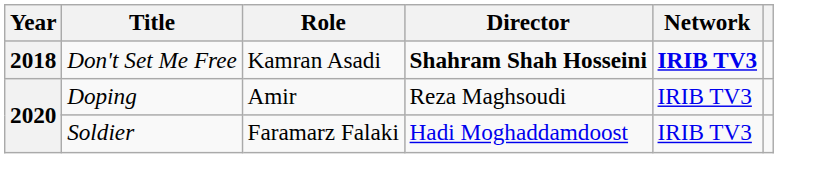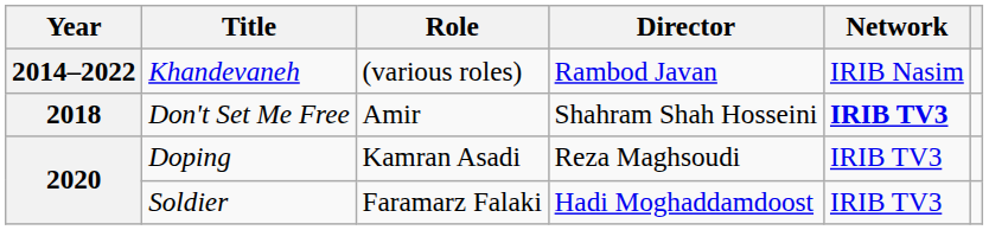+ row: 2014–2022 | Khandevaneh | (various roles) | Rambod Javan | IRIB Nasim
Don't Set Me Free | Role: Kamran Asadi -> Amir
Don't Set Me Free | Director: bold -> normal
Doping | Role: Amir -> Kamran Asadi
